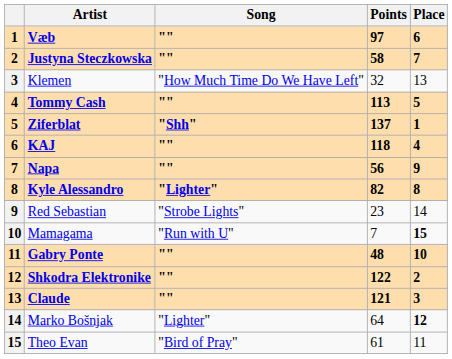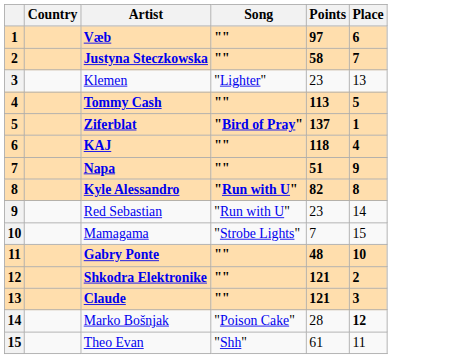+ column: Country
Klemen | Song: "How Much Time Do We Have Left" -> "Lighter"
Klemen | Points: 32 -> 23
Ziferblat | Song: "Shh" -> "Bird of Pray"
Napa | Points: 56 -> 51
Kyle Alessandro | Song: "Lighter" -> "Run with U"
Red Sebastian | Song: "Strobe Lights" -> "Run with U"
Mamagama | Song: "Run with U" -> "Strobe Lights"
Mamagama | Place: bold -> normal
Shkodra Elektronike | Points: 122 -> 121
Marko Bošnjak | Song: "Lighter" -> "Poison Cake"
Marko Bošnjak | Points: 64 -> 28
Theo Evan | Song: "Bird of Pray" -> "Shh"
